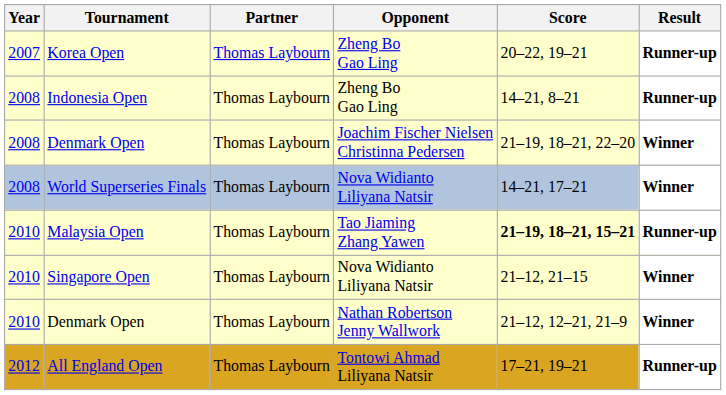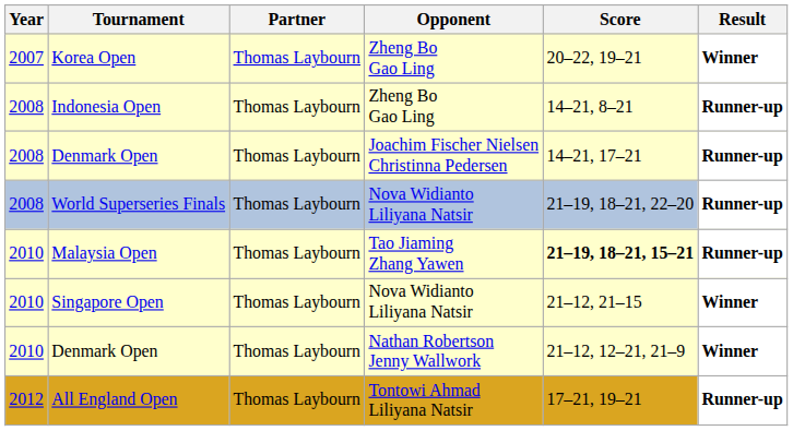Korea Open | Result: Runner-up -> Winner
Denmark Open / Joachim Fischer Nielsen Christinna Pedersen | Score: 21–19, 18–21, 22–20 -> 14–21, 17–21
Denmark Open / Joachim Fischer Nielsen Christinna Pedersen | Result: Winner -> Runner-up
World Superseries Finals | Score: 14–21, 17–21 -> 21–19, 18–21, 22–20
World Superseries Finals | Result: Winner -> Runner-up
